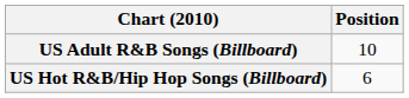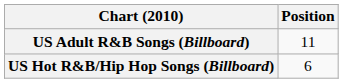US Adult R&B Songs (Billboard) | Position: 10 -> 11
